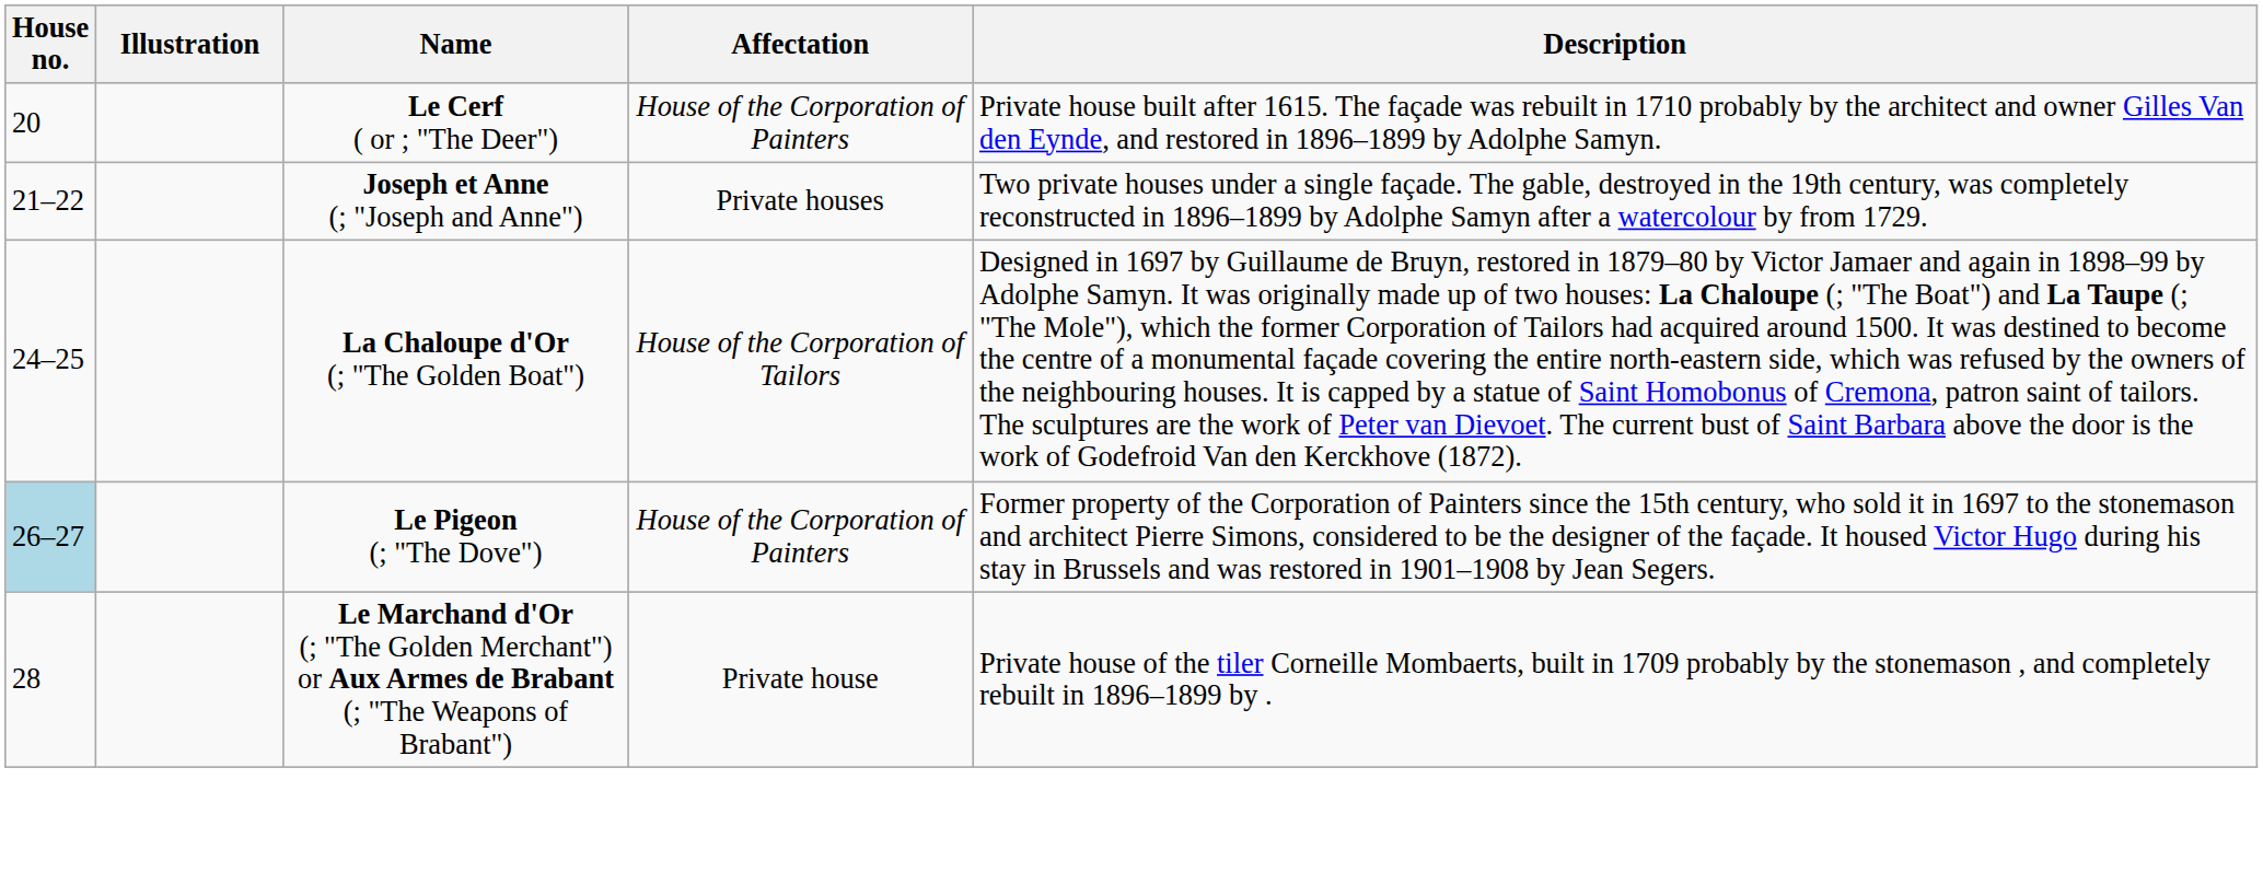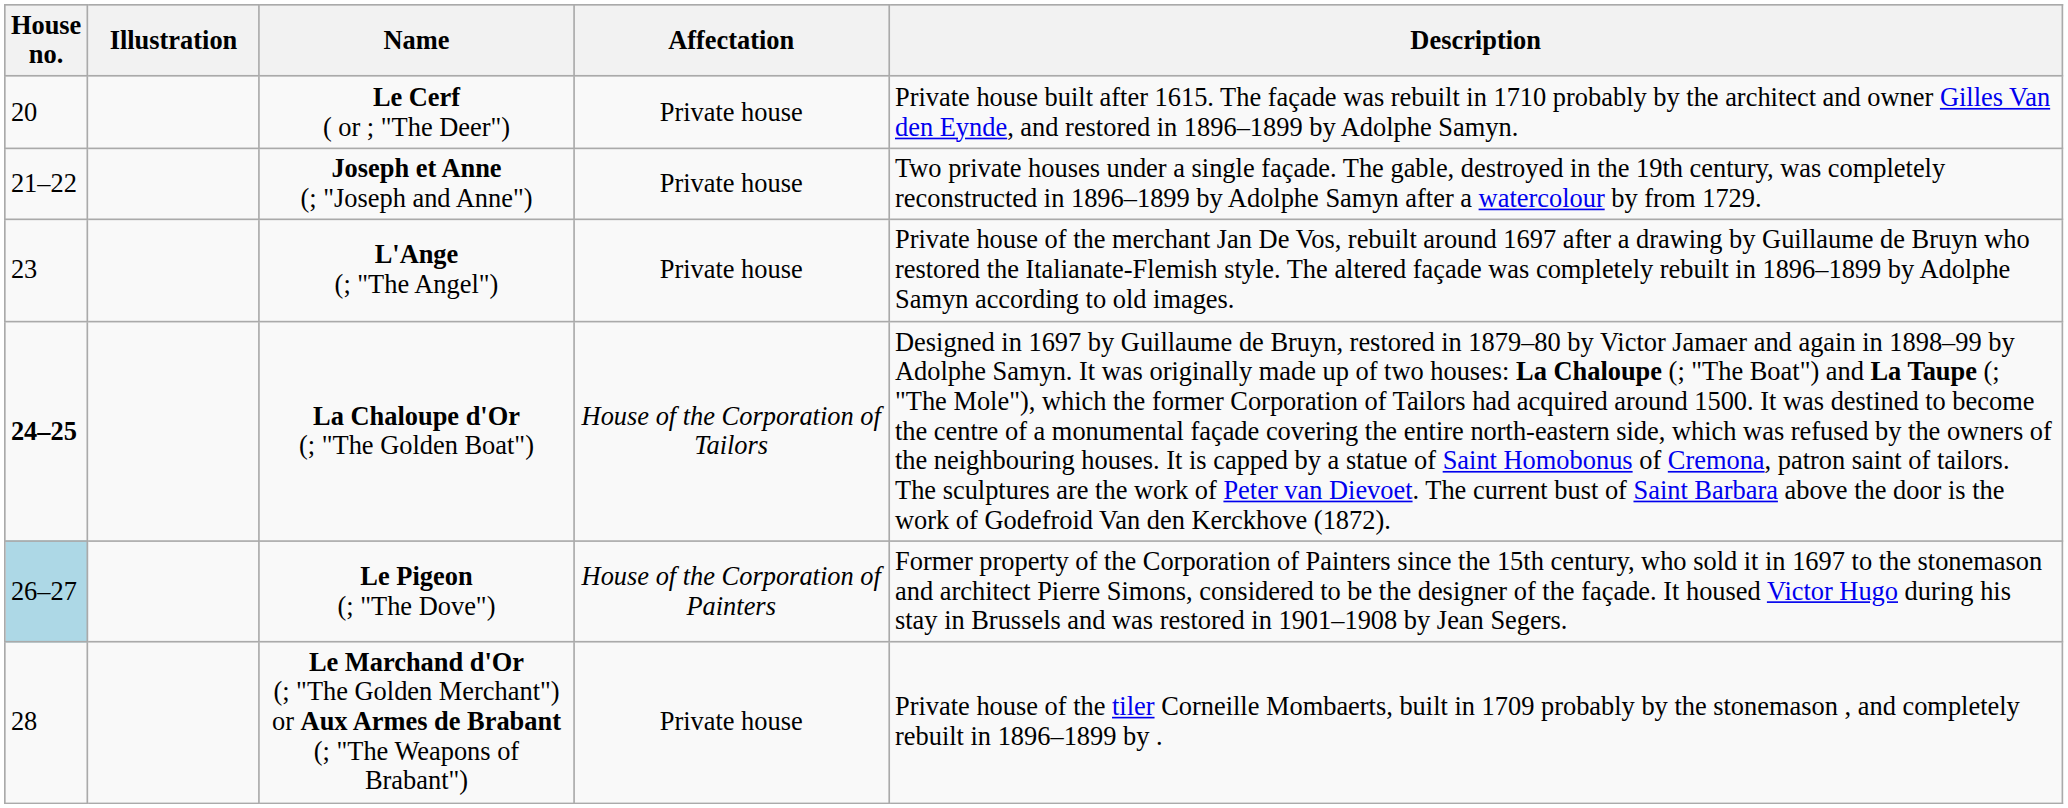Le Cerf ( or ; "The Deer") | Affectation: House of the Corporation of Painters -> Private house
Joseph et Anne (; "Joseph and Anne") | Affectation: Private houses -> Private house
+ row: 23 | L'Ange (; "The Angel") | Private house | Private house of the merchant Jan De Vos, rebuilt around 1697 after a drawing by Guillaume de Bruyn who restored the Italianate-Flemish style. The altered façade was completely rebuilt in 1896–1899 by Adolphe Samyn according to old images.
La Chaloupe d'Or (; "The Golden Boat") | House no.: normal -> bold
